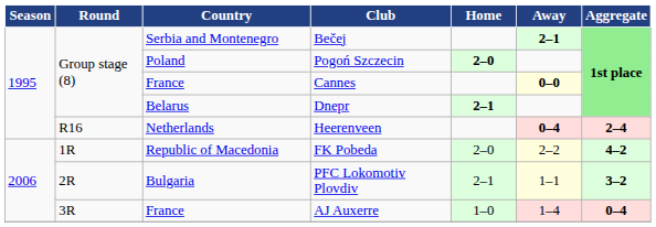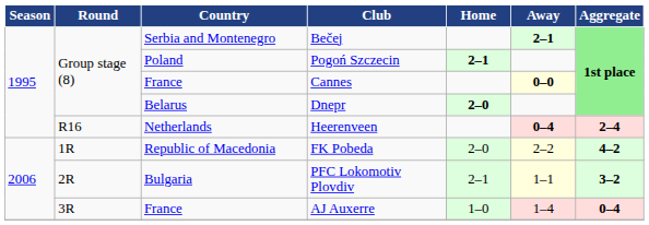Pogoń Szczecin | Home: 2–0 -> 2–1
Dnepr | Home: 2–1 -> 2–0
